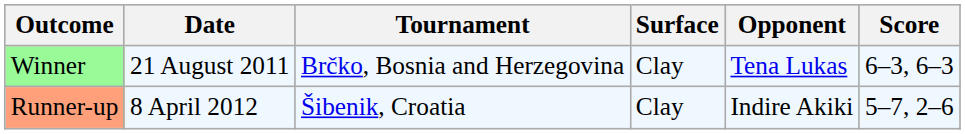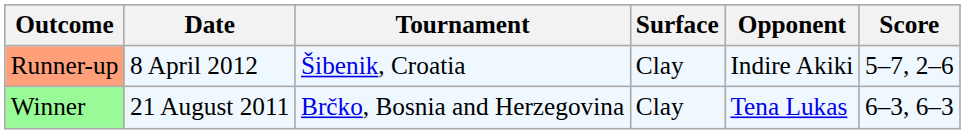rows swapped: Winner <-> Runner-up
